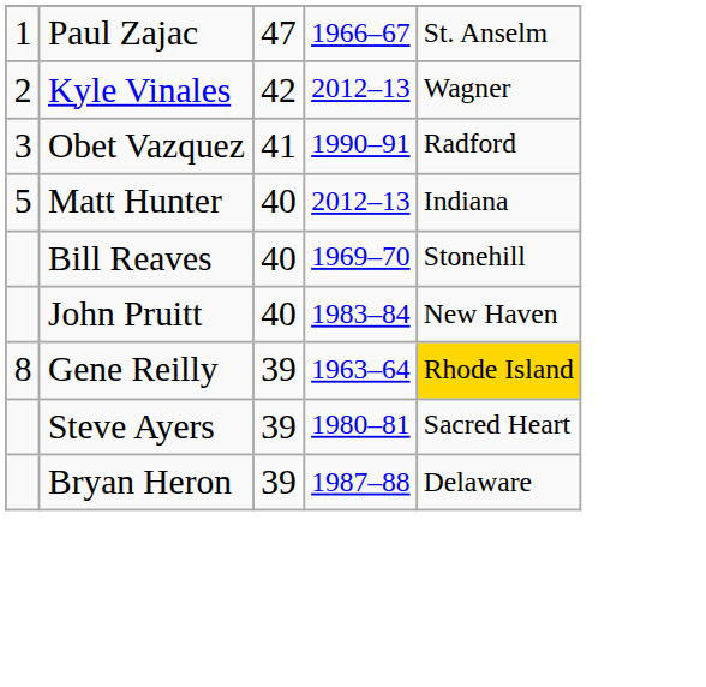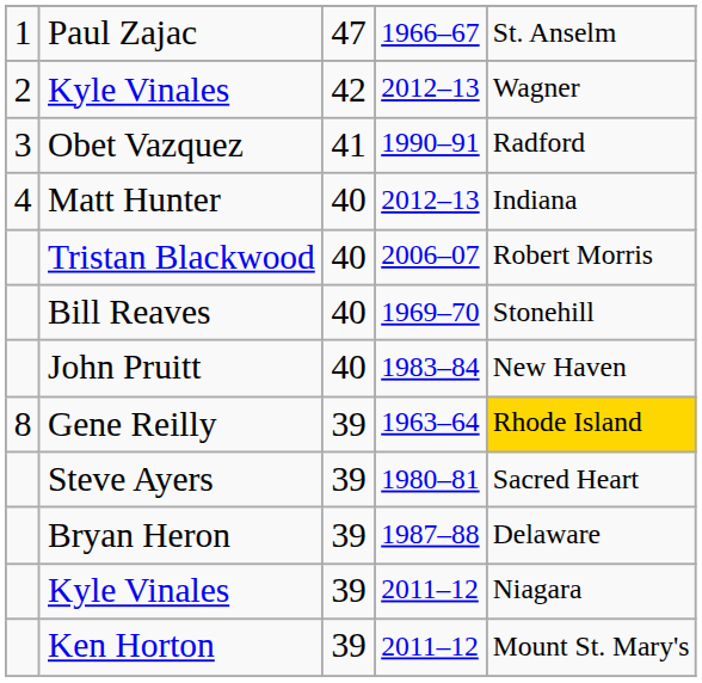Matt Hunter | column 1: 5 -> 4
+ row: Tristan Blackwood | 40 | 2006–07 | Robert Morris
+ row: Kyle Vinales | 39 | 2011–12 | Niagara
+ row: Ken Horton | 39 | 2011–12 | Mount St. Mary's
